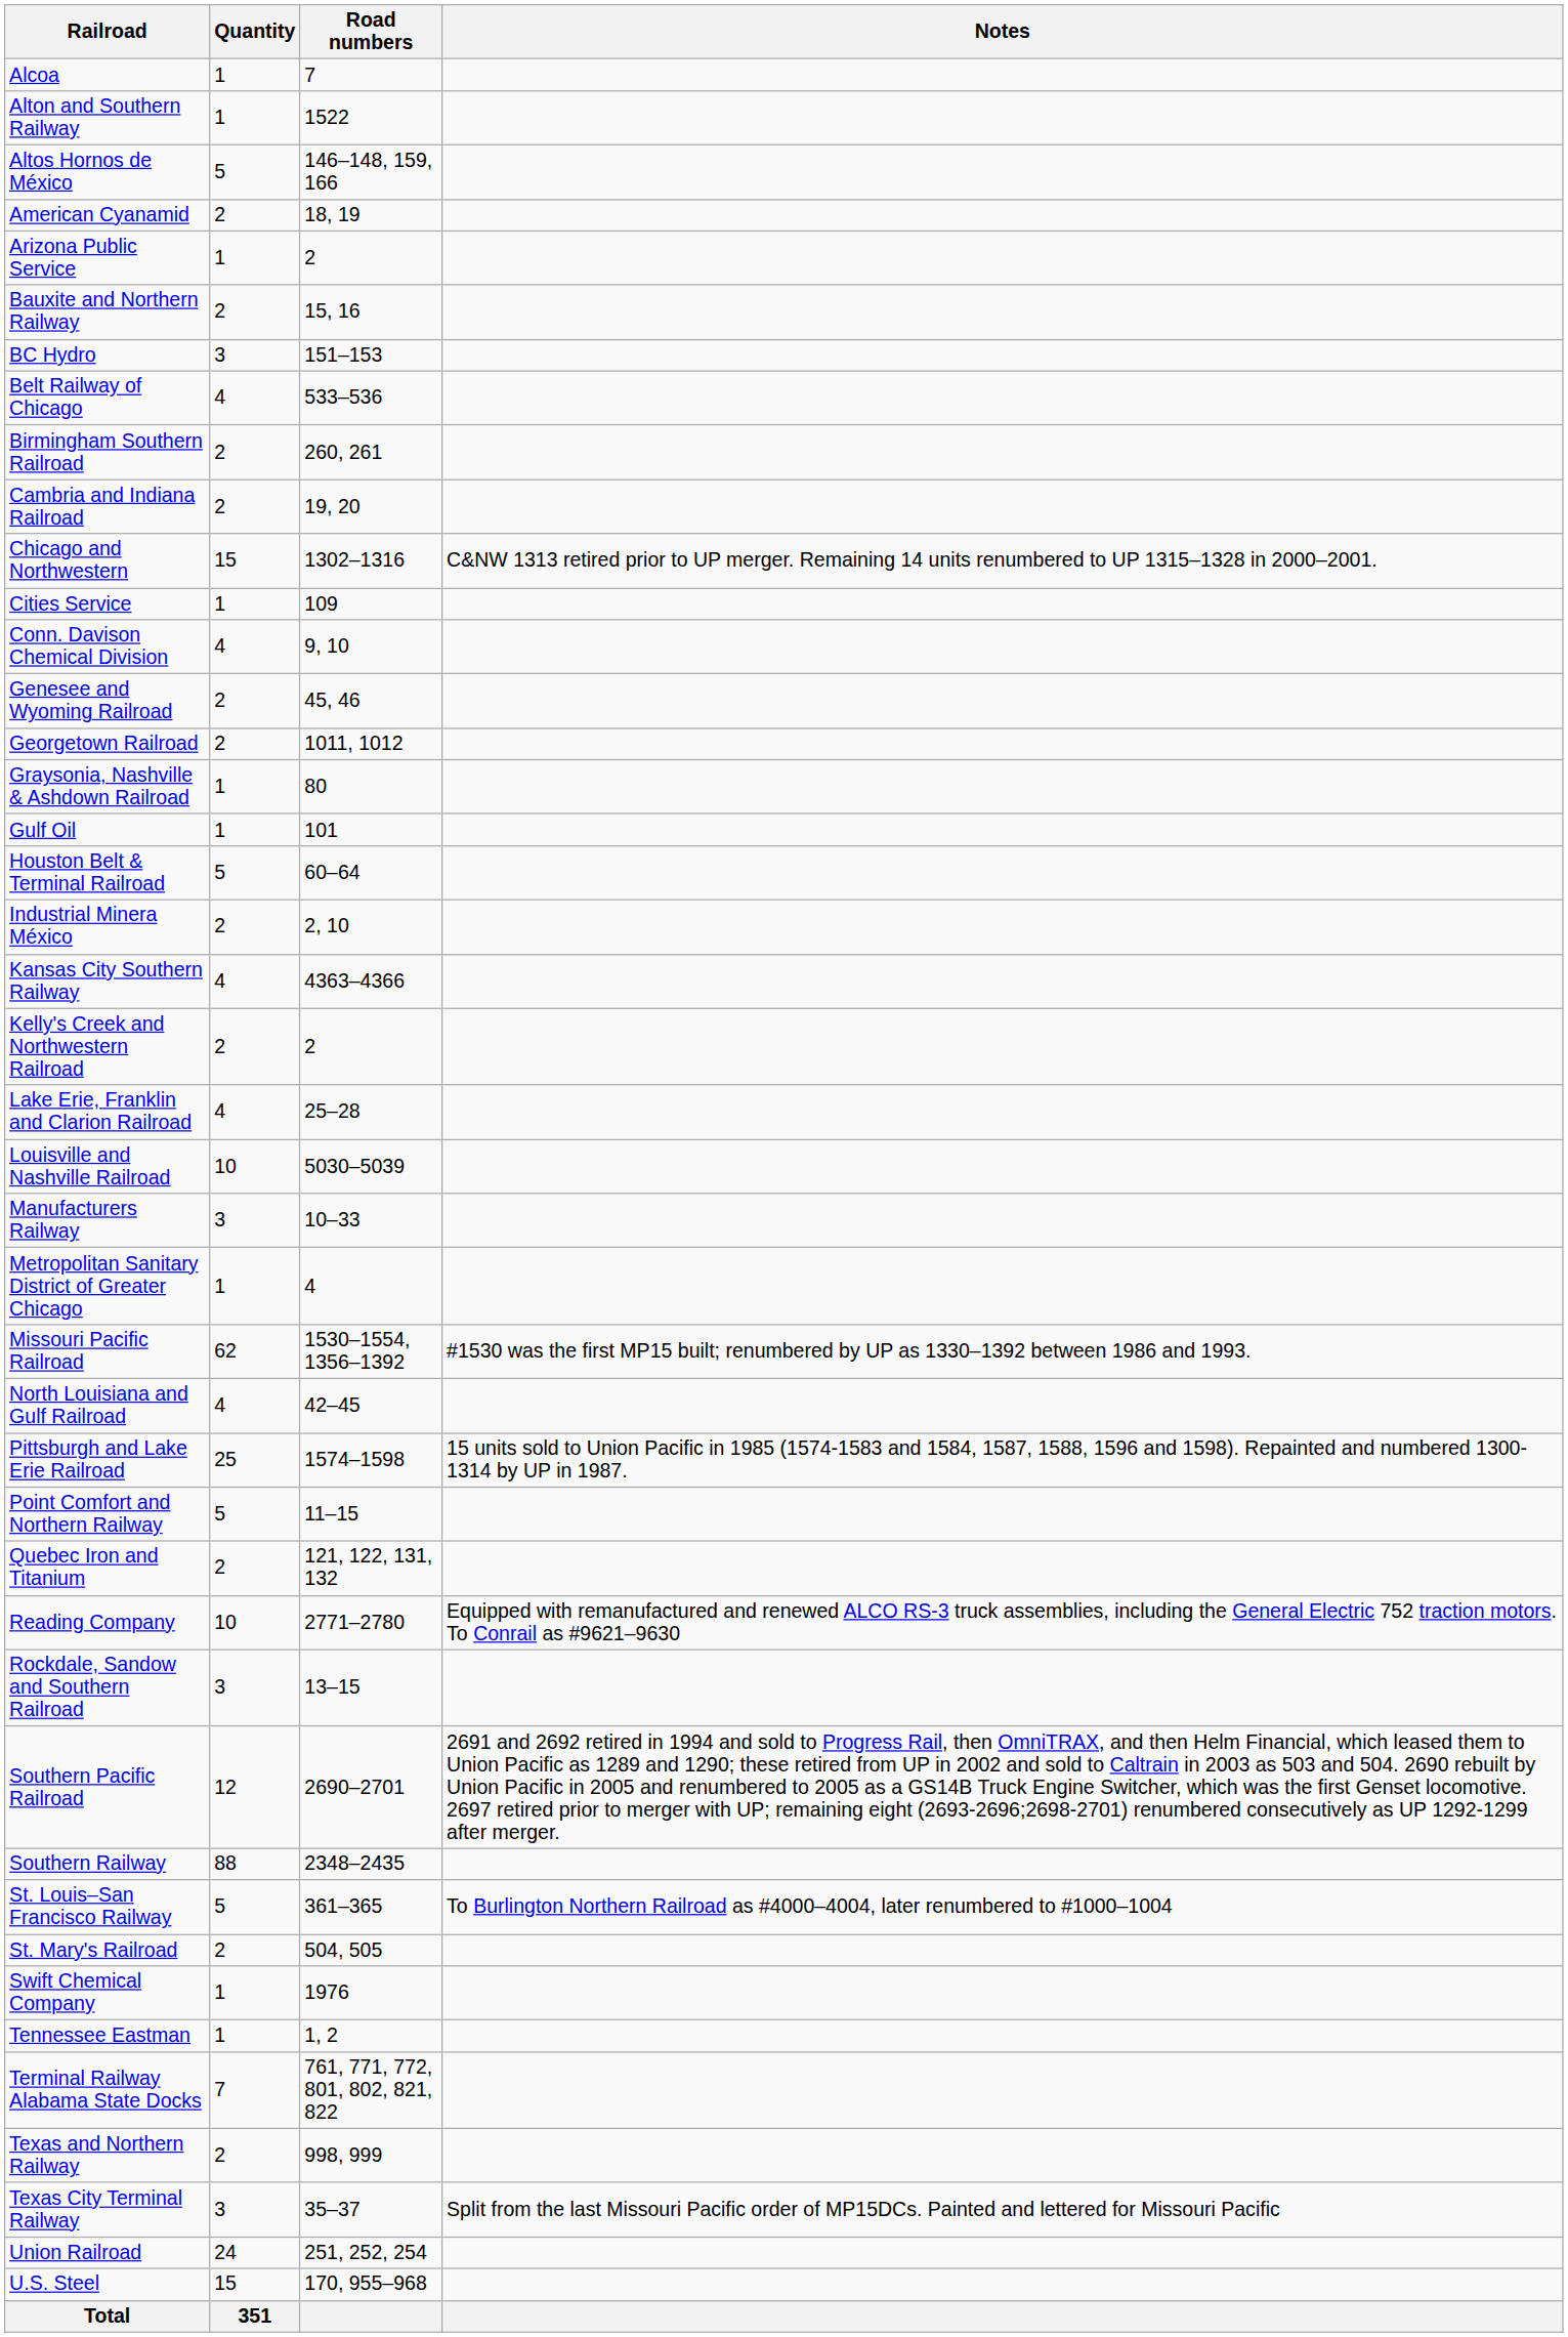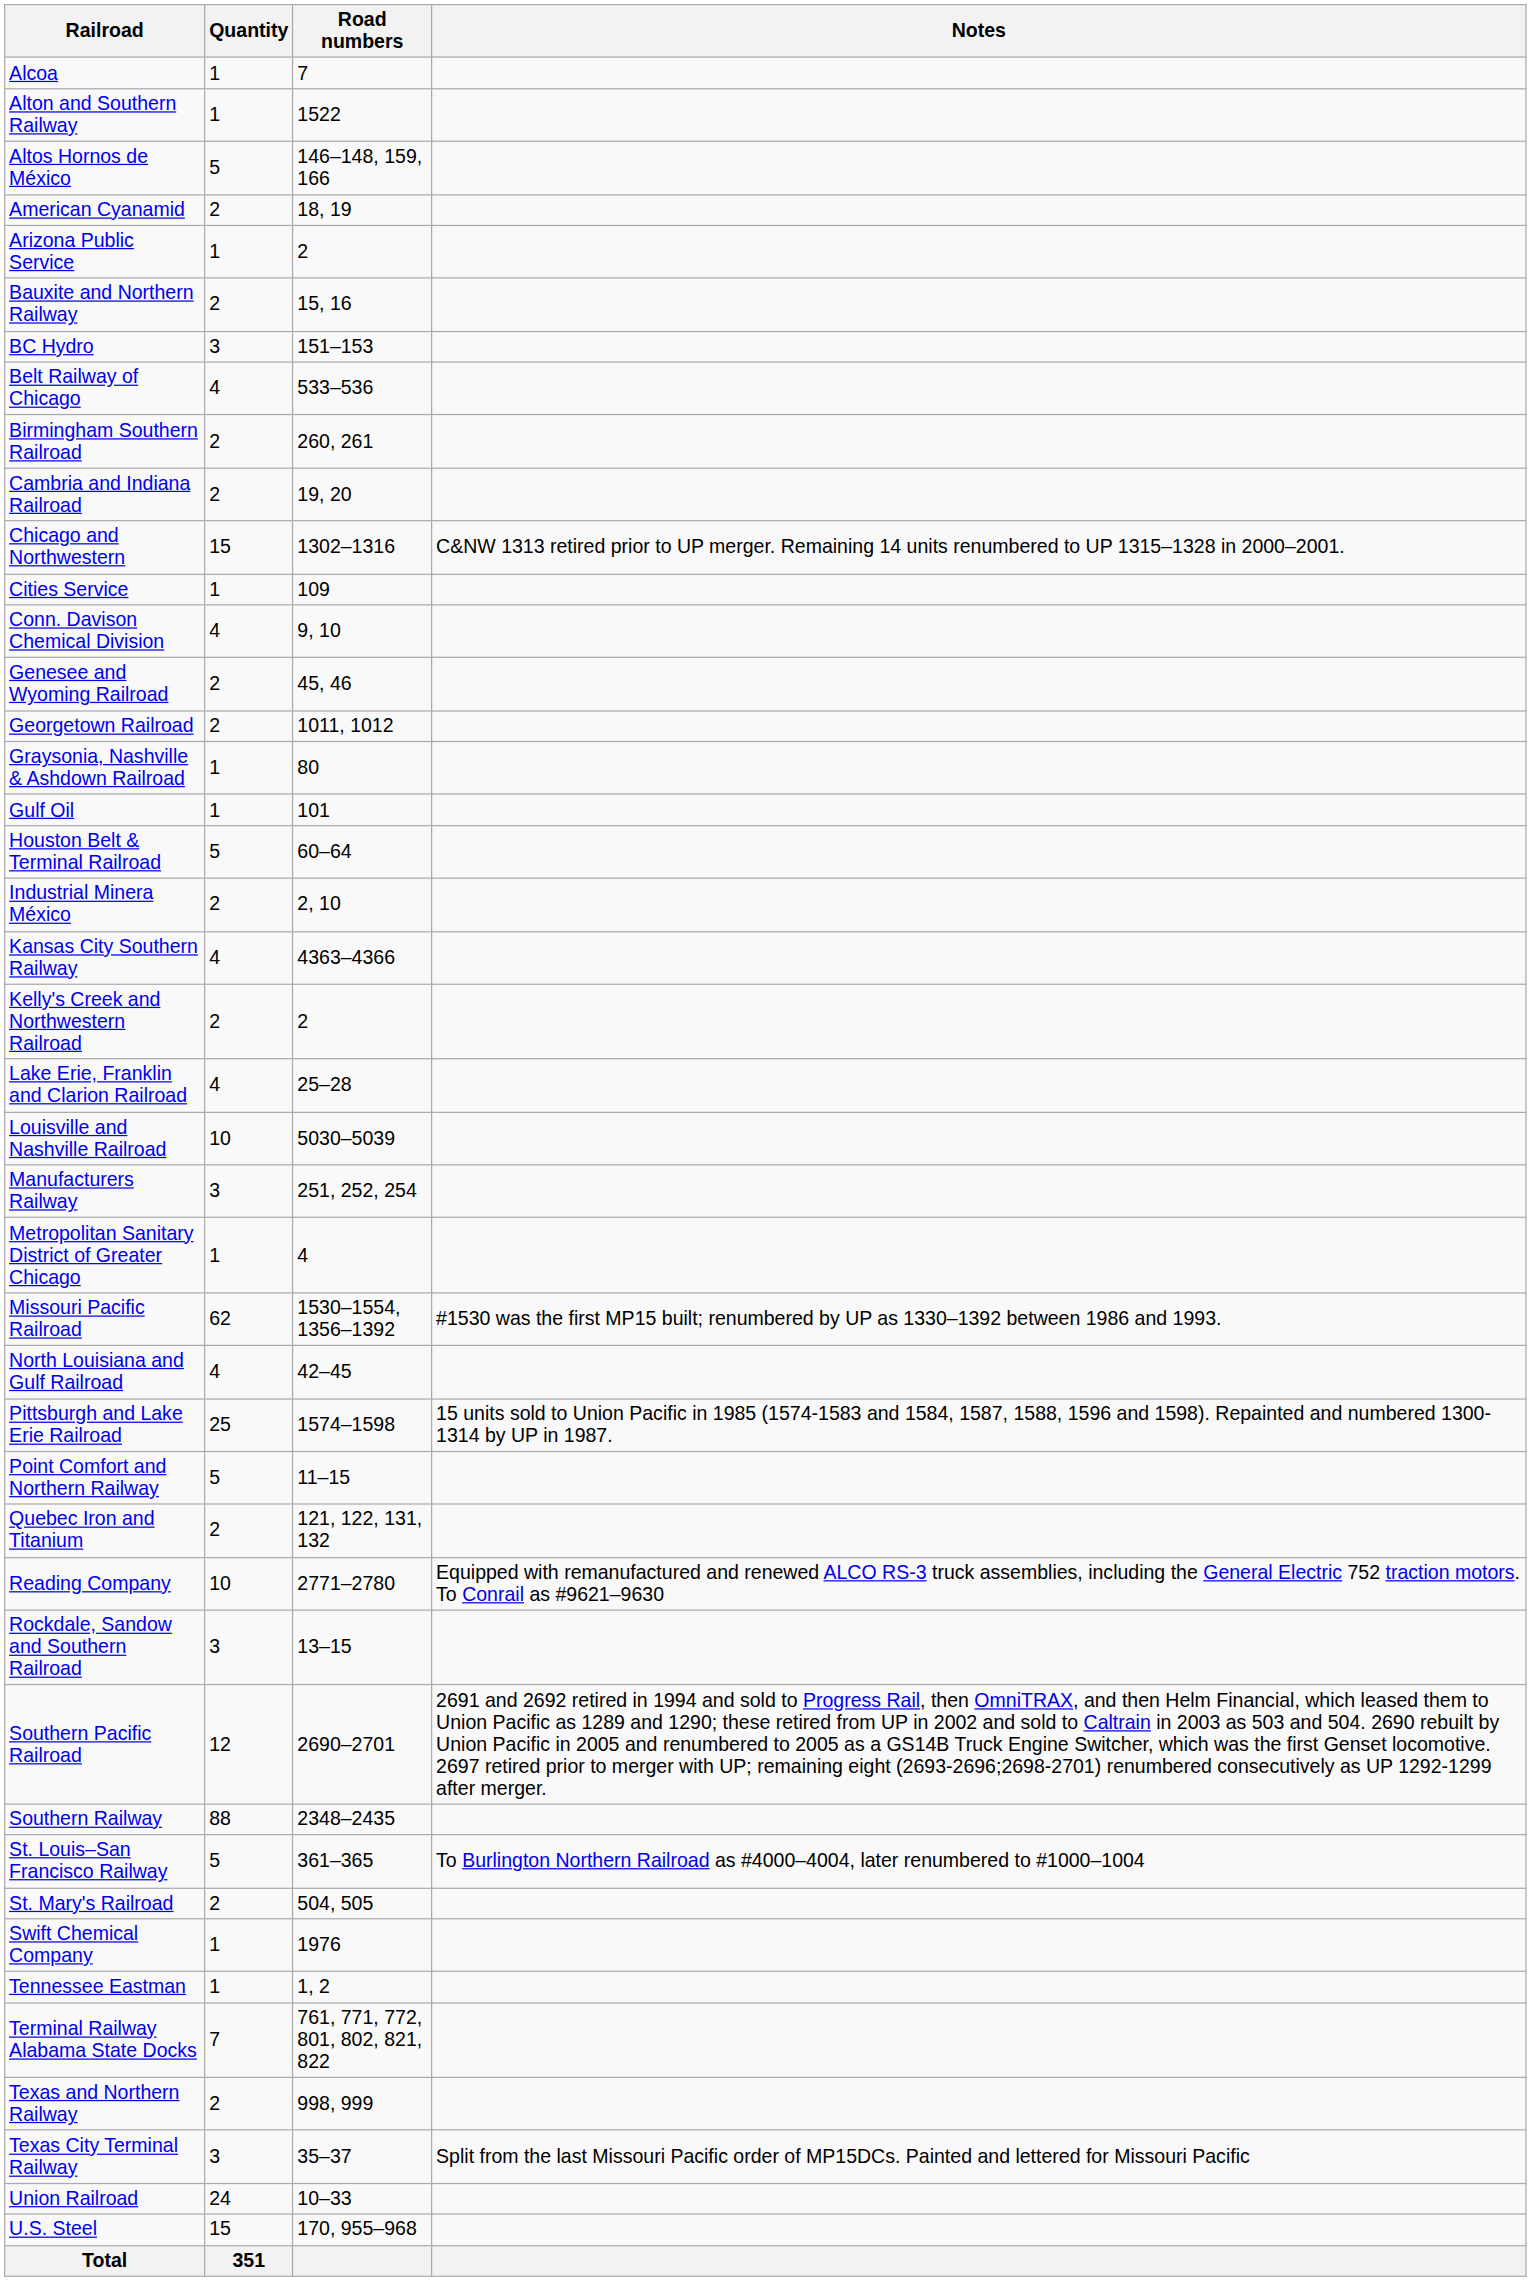Manufacturers Railway | Road numbers: 10–33 -> 251, 252, 254
Union Railroad | Road numbers: 251, 252, 254 -> 10–33
